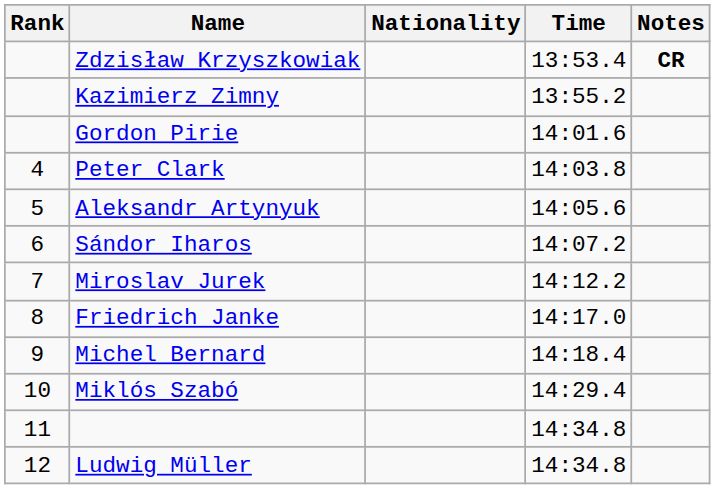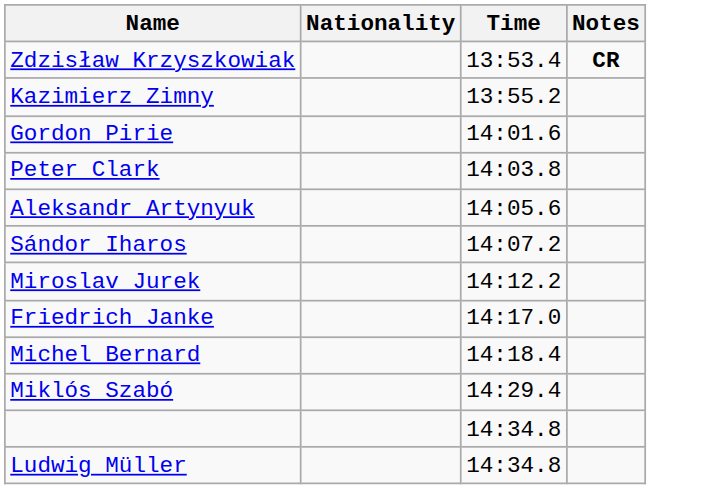- column: Rank | 4 | 5 | 6 | 7 | 8 | 9 | 10 | 11 | 12
